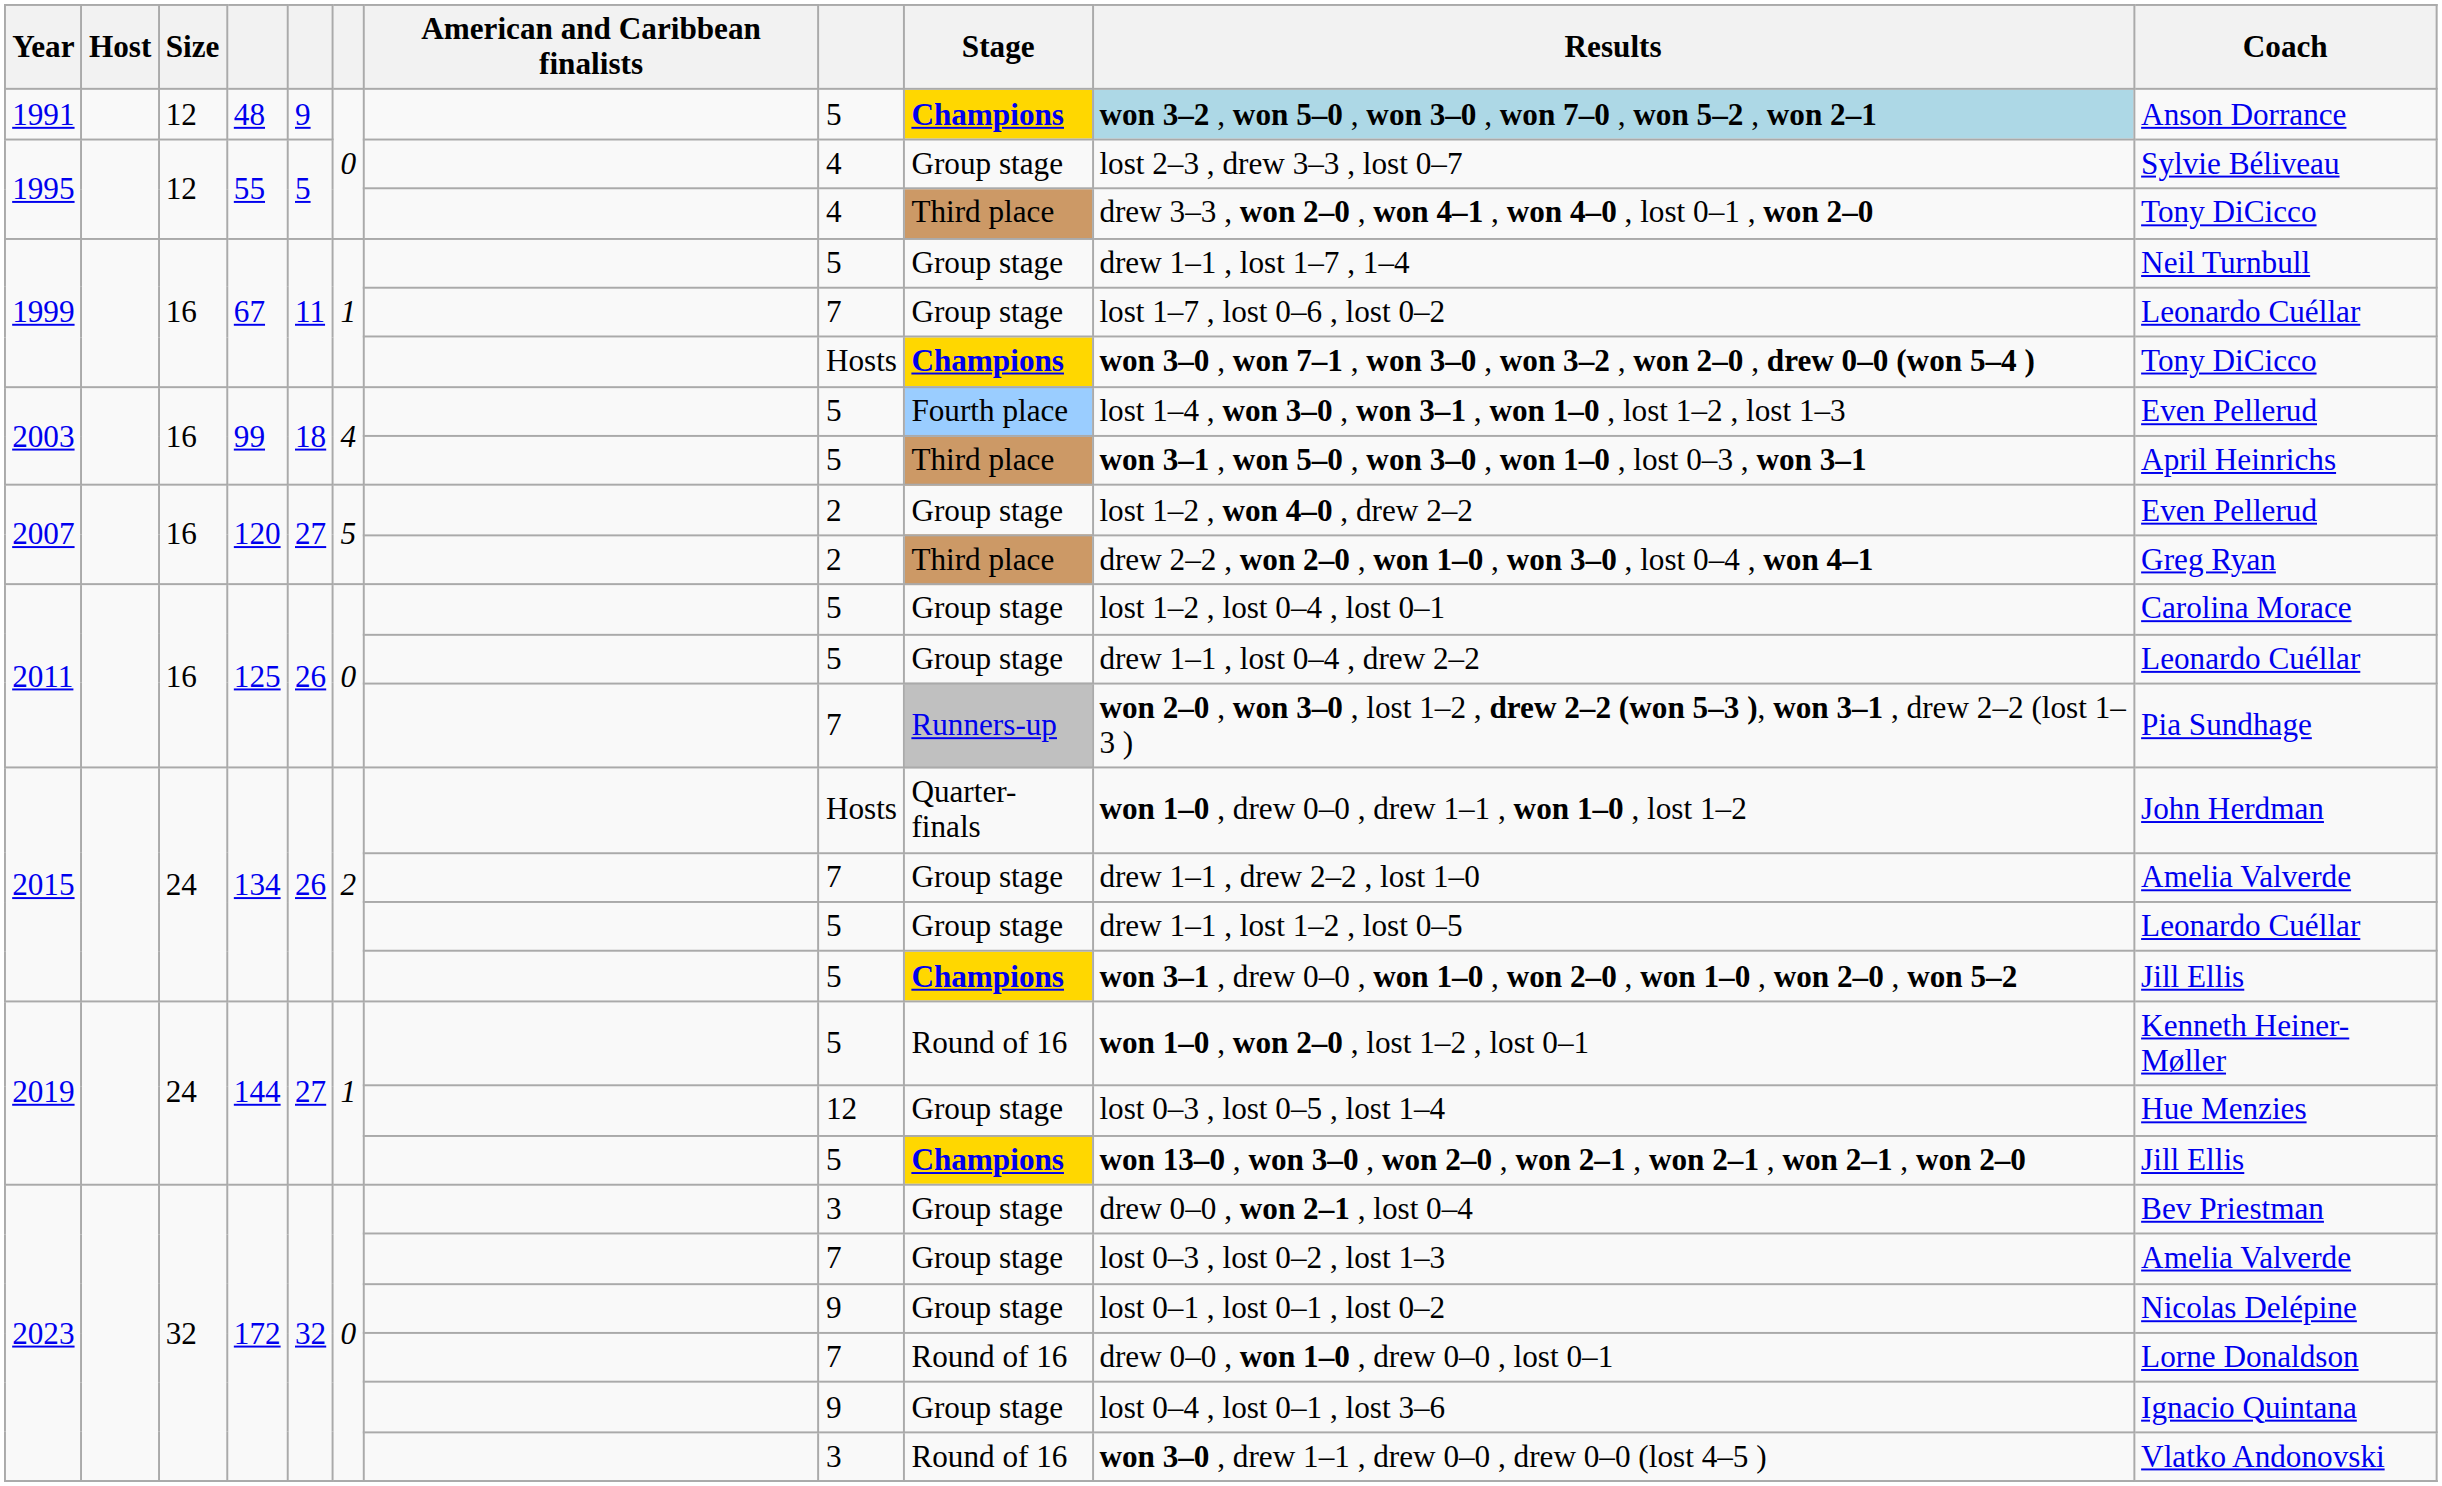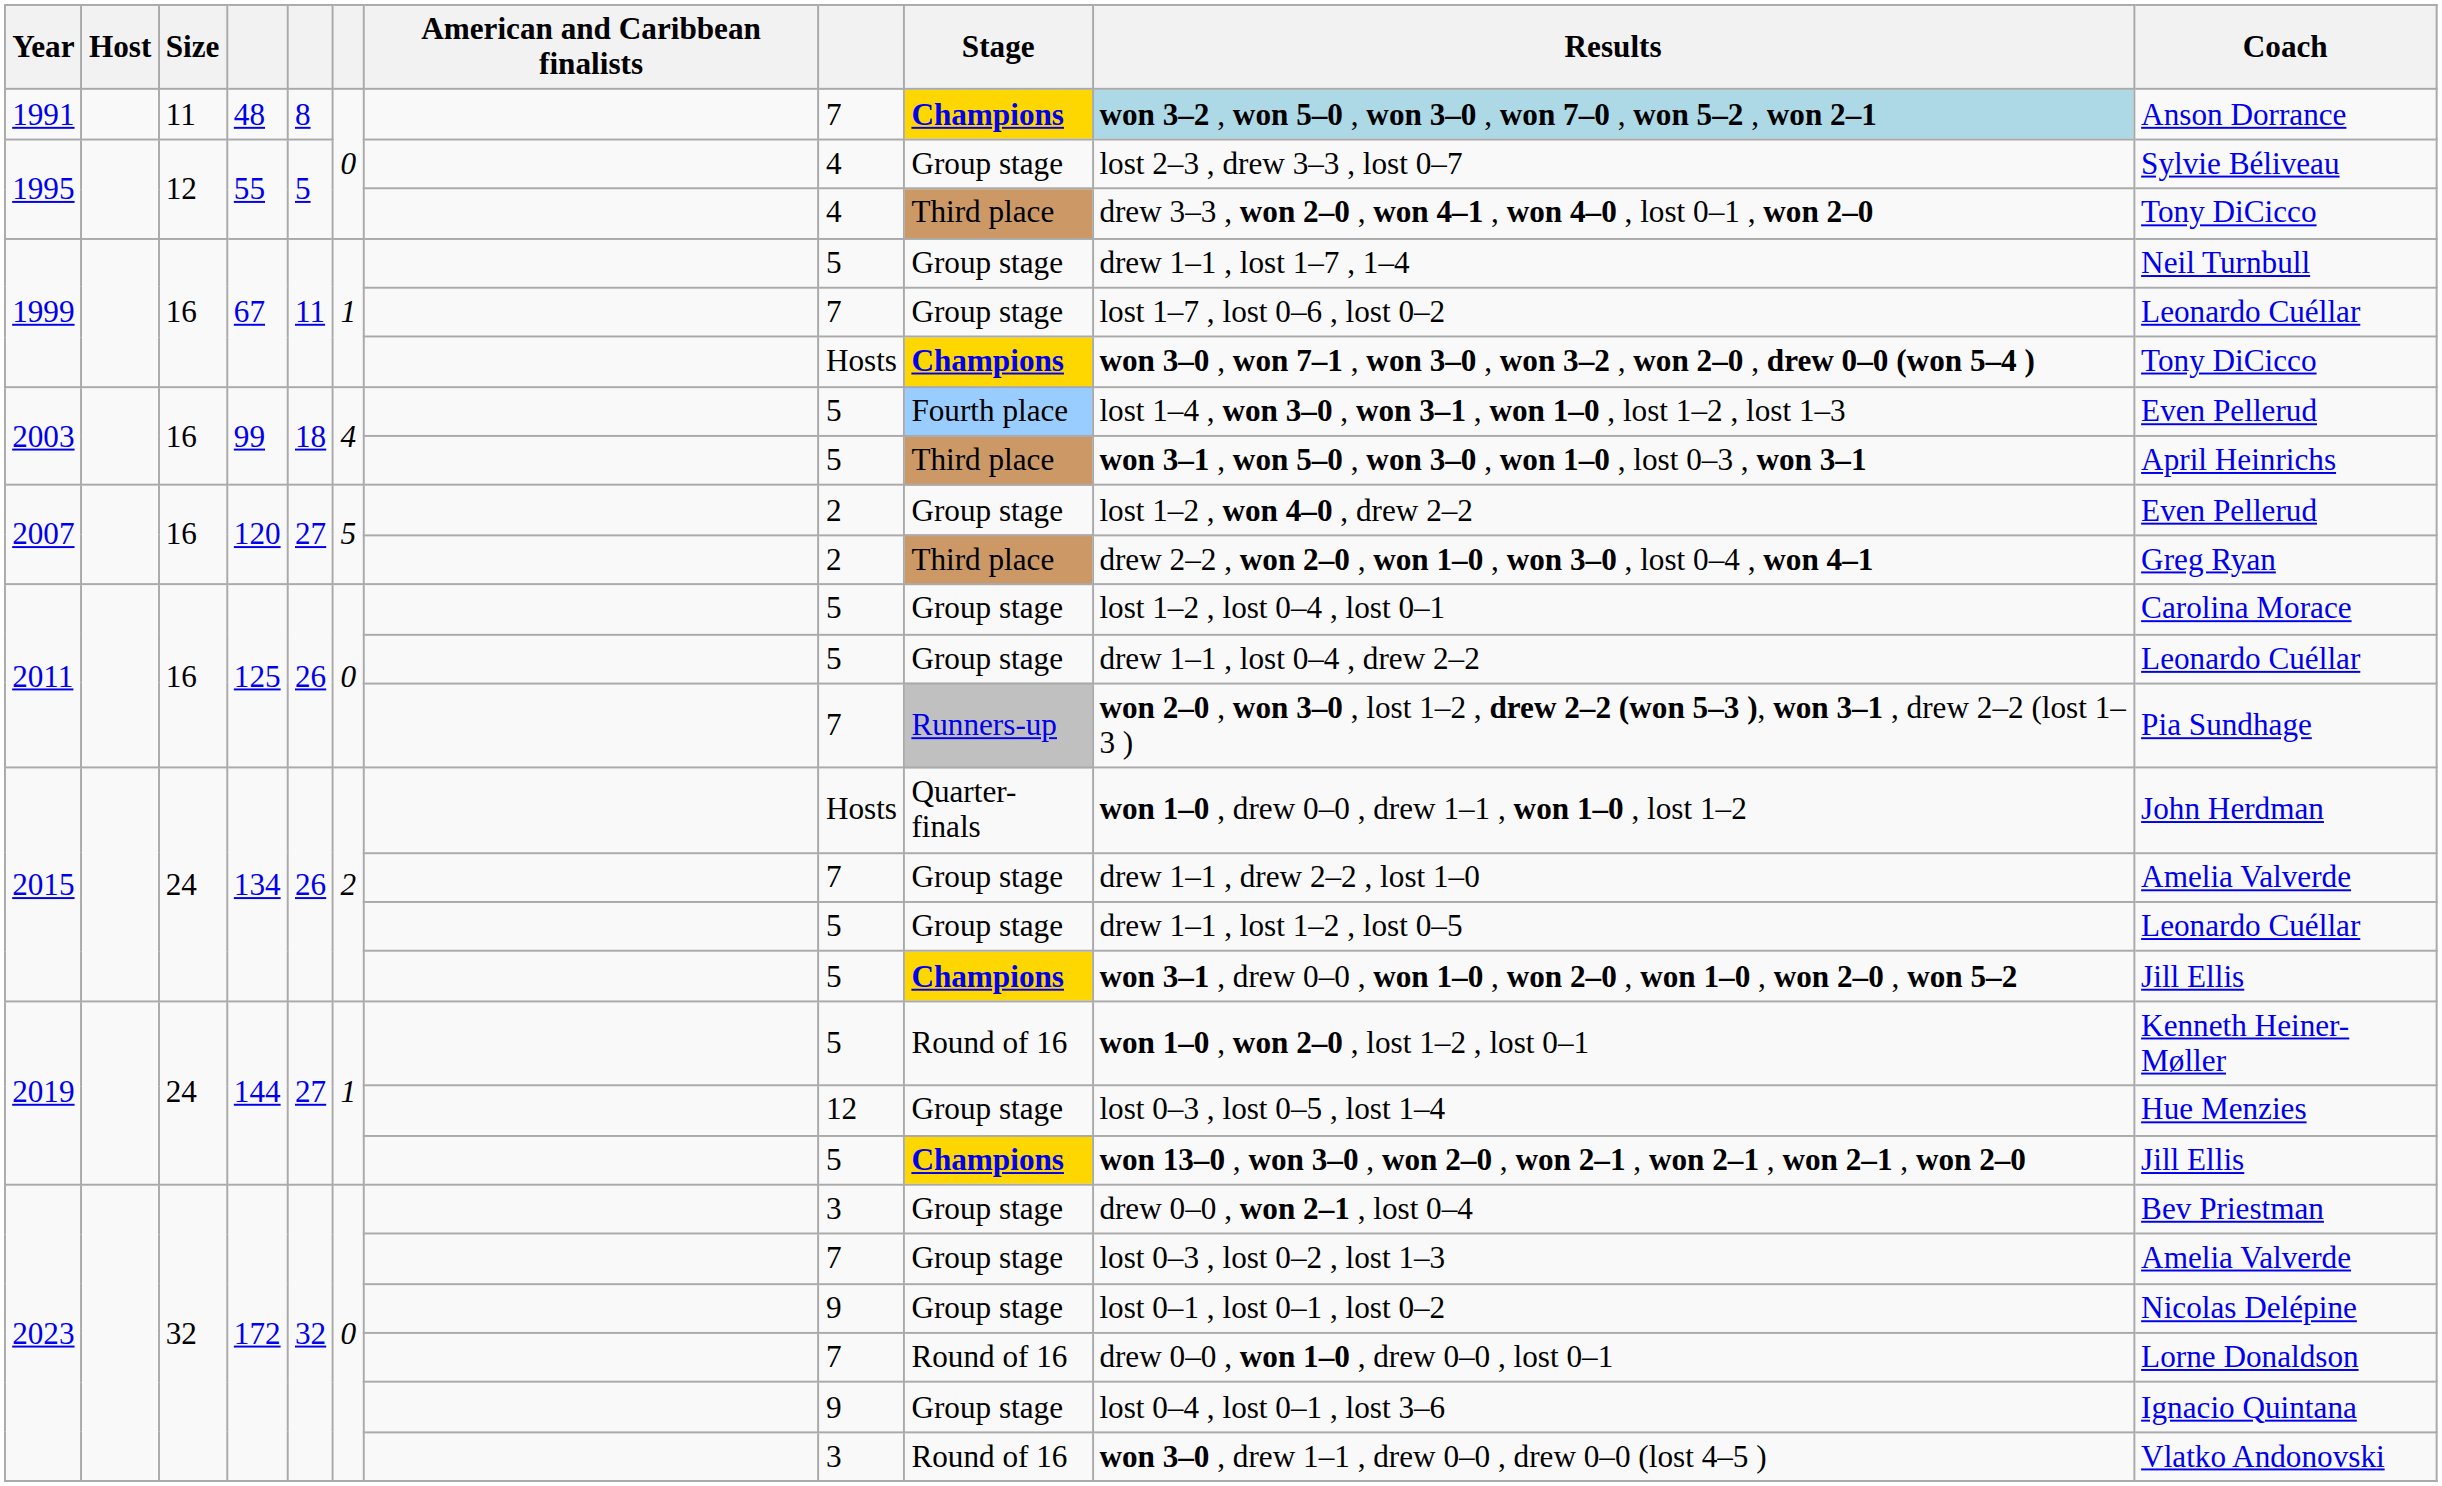1991 | Size: 12 -> 11
1991 | column 5: 9 -> 8
1991 | column 8: 5 -> 7
